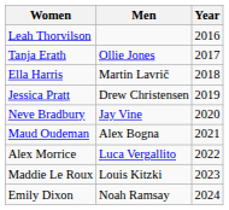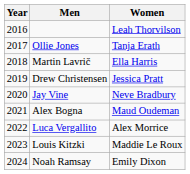columns swapped: Year <-> Women
